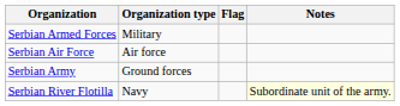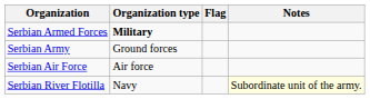Serbian Armed Forces | Organization type: normal -> bold
rows swapped: Serbian Army <-> Serbian Air Force
